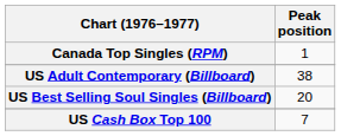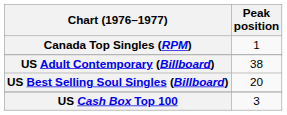US Cash Box Top 100 | Peak position: 7 -> 3
